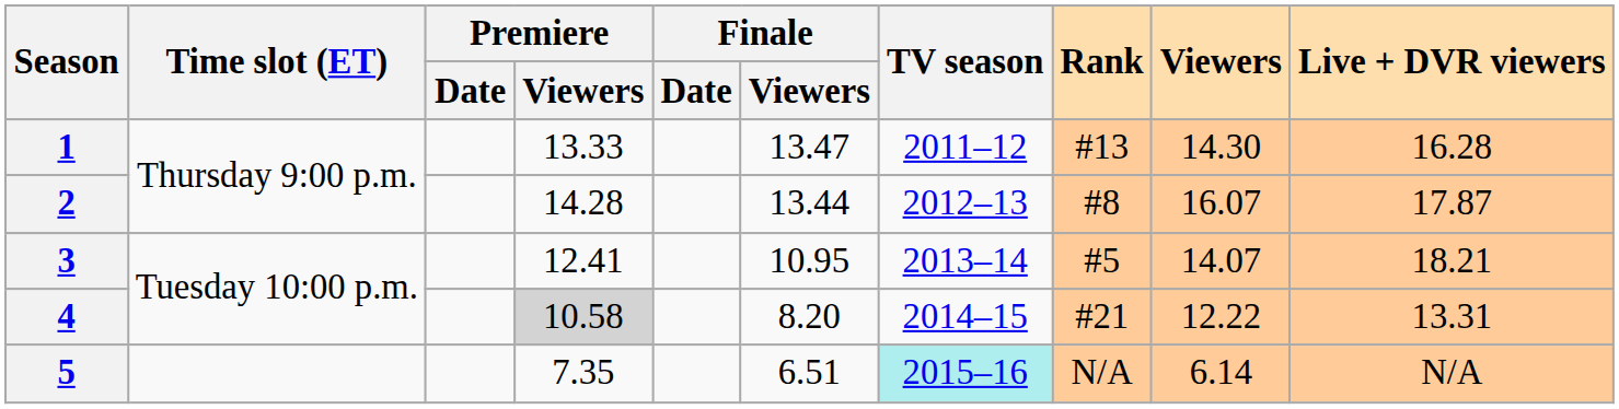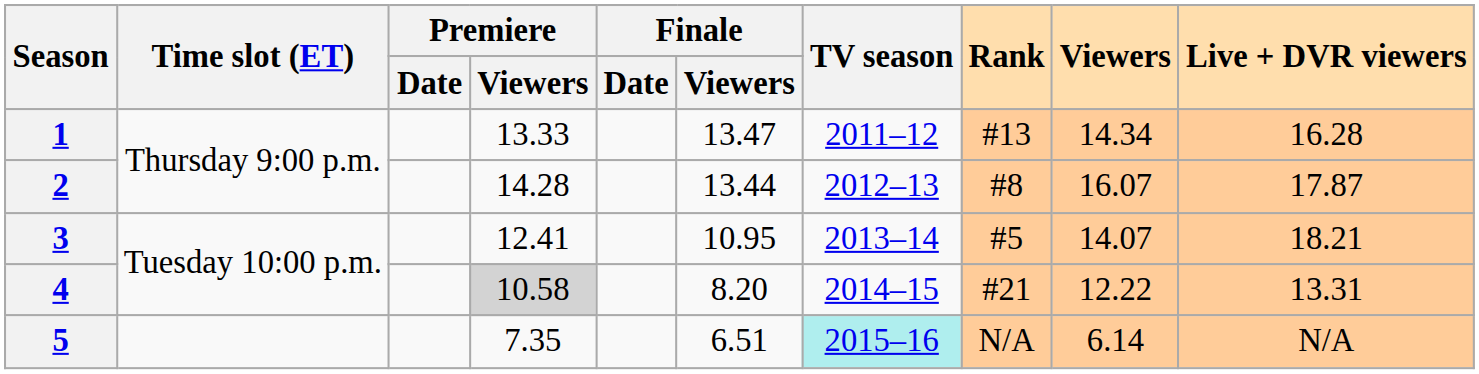1 | Viewers: 14.30 -> 14.34
